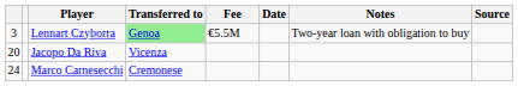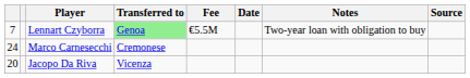Lennart Czyborra | column 1: 3 -> 7
rows swapped: Jacopo Da Riva <-> Marco Carnesecchi
